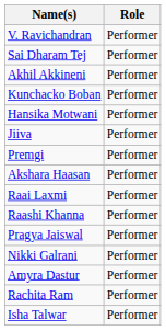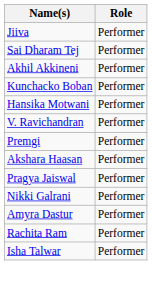rows swapped: Jiiva <-> V. Ravichandran
- row: Raai Laxmi | Performer
- row: Raashi Khanna | Performer
